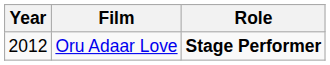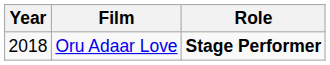Oru Adaar Love | Year: 2012 -> 2018
